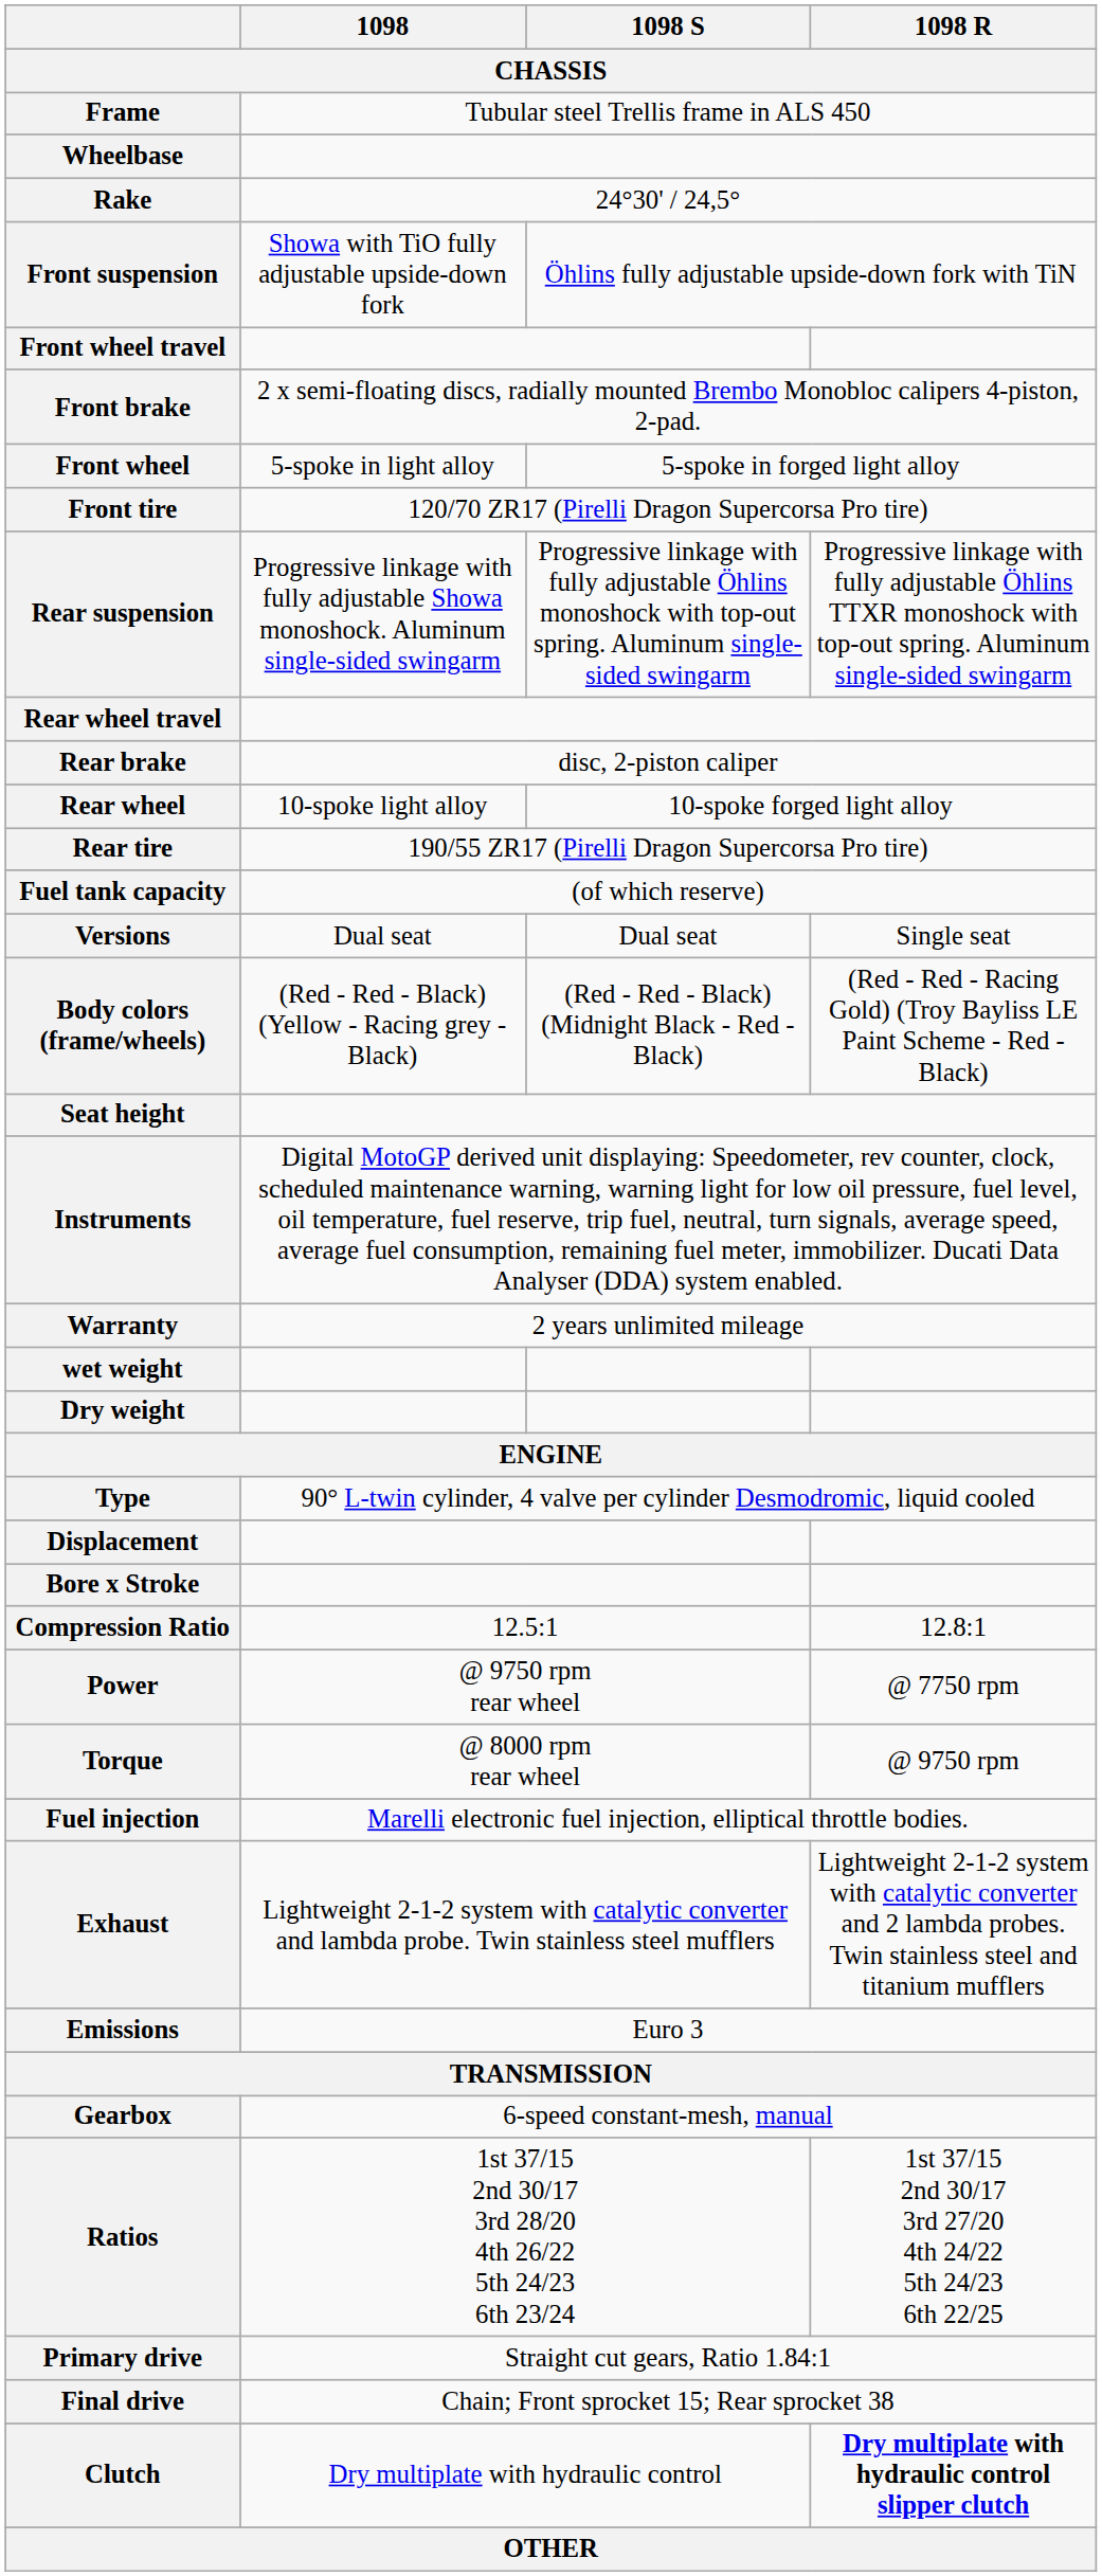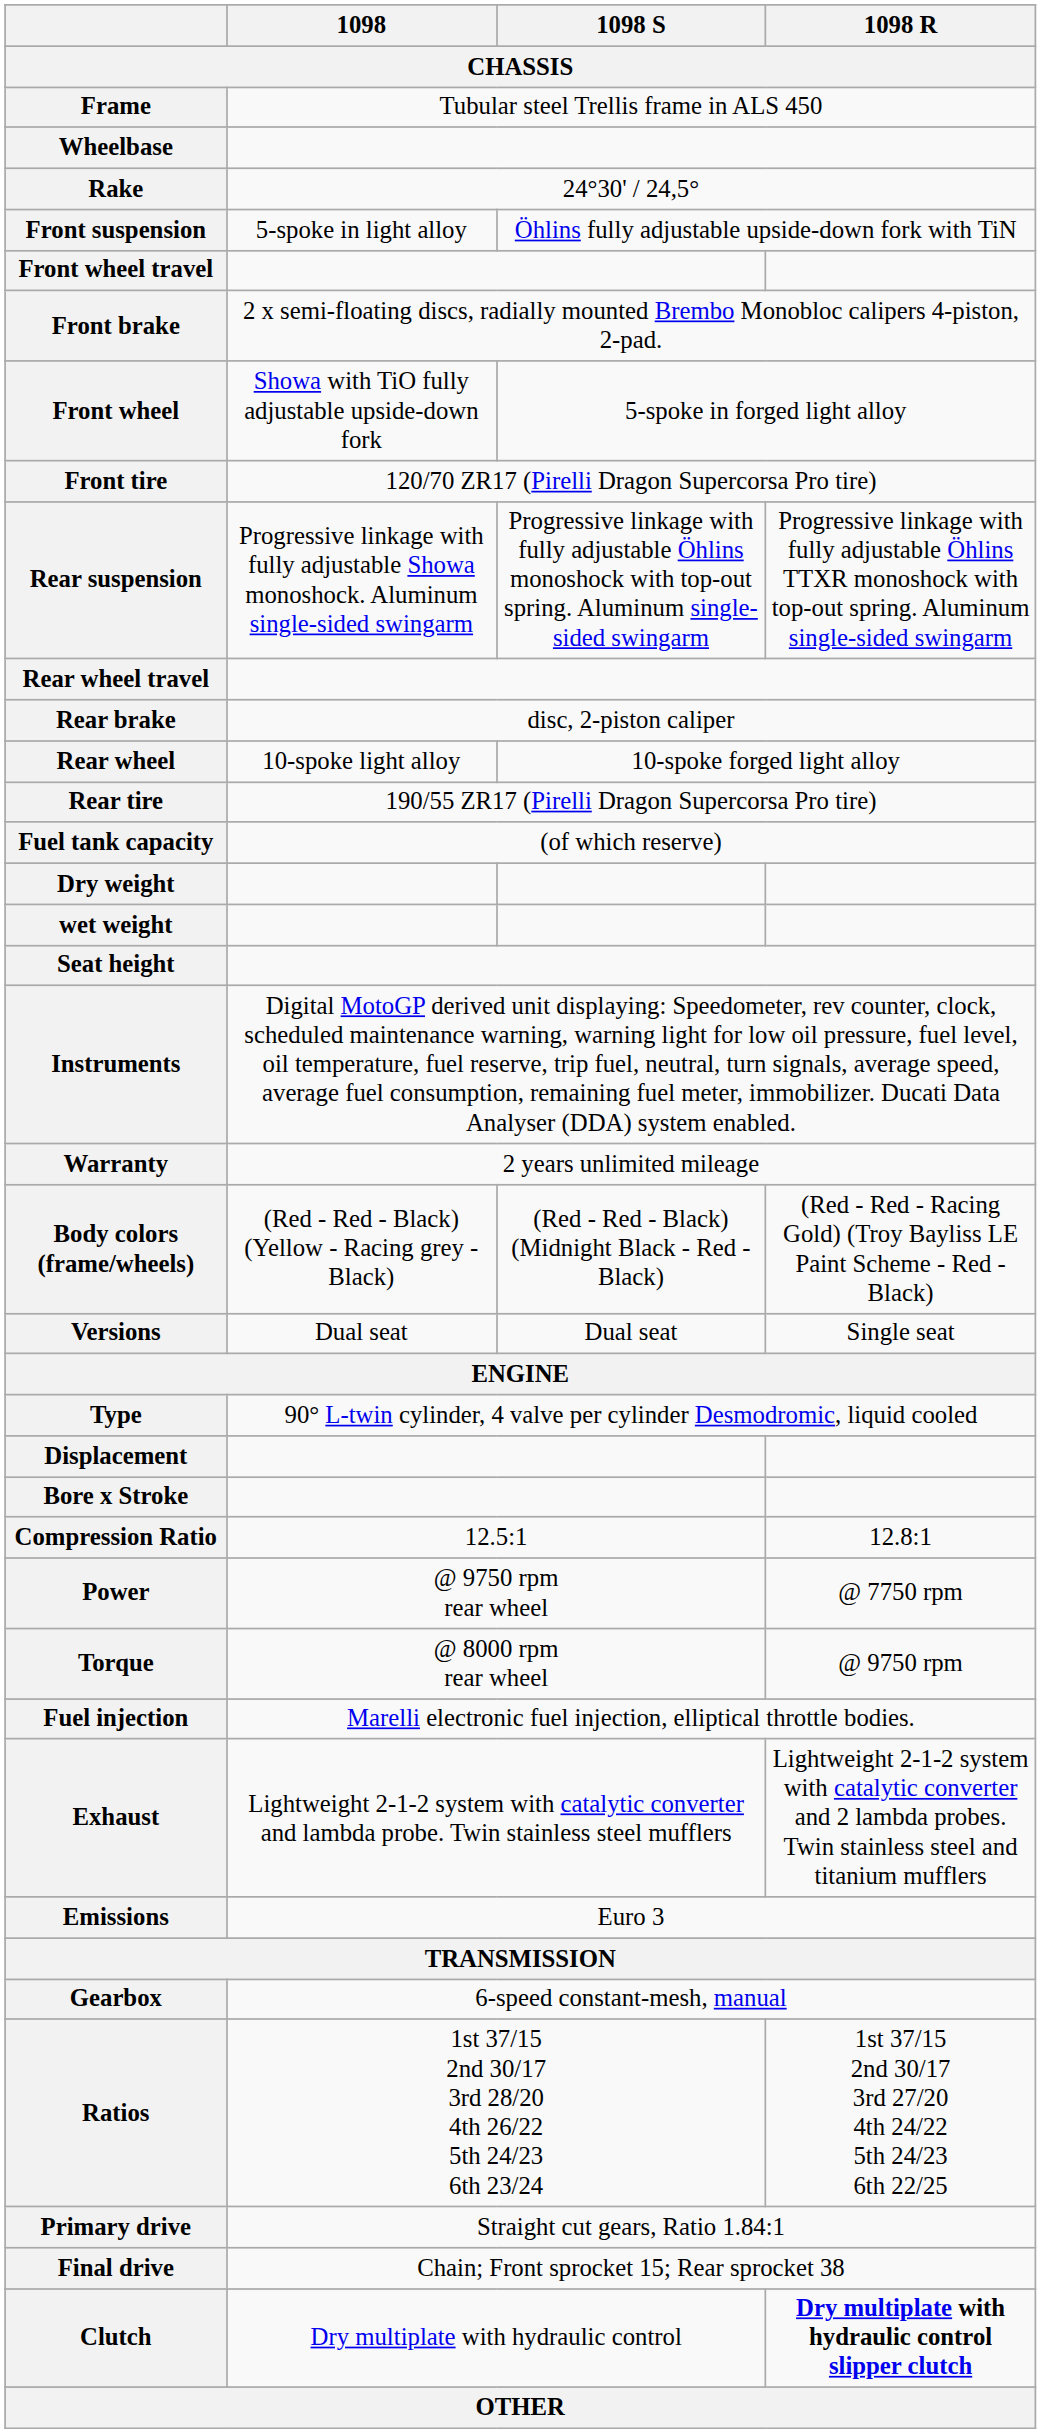Front suspension | 1098: Showa with TiO fully adjustable upside-down fork -> 5-spoke in light alloy
Front wheel | 1098: 5-spoke in light alloy -> Showa with TiO fully adjustable upside-down fork
rows swapped: Dry weight <-> Versions
rows swapped: wet weight <-> Body colors (frame/wheels)
